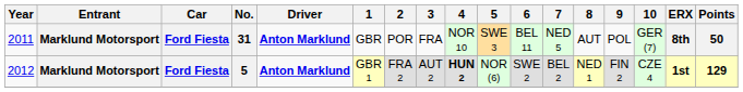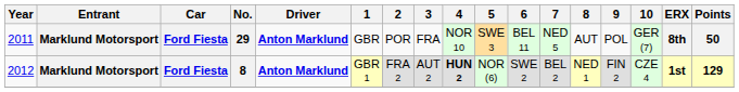2011 | No.: 31 -> 29
2012 | No.: 5 -> 8
